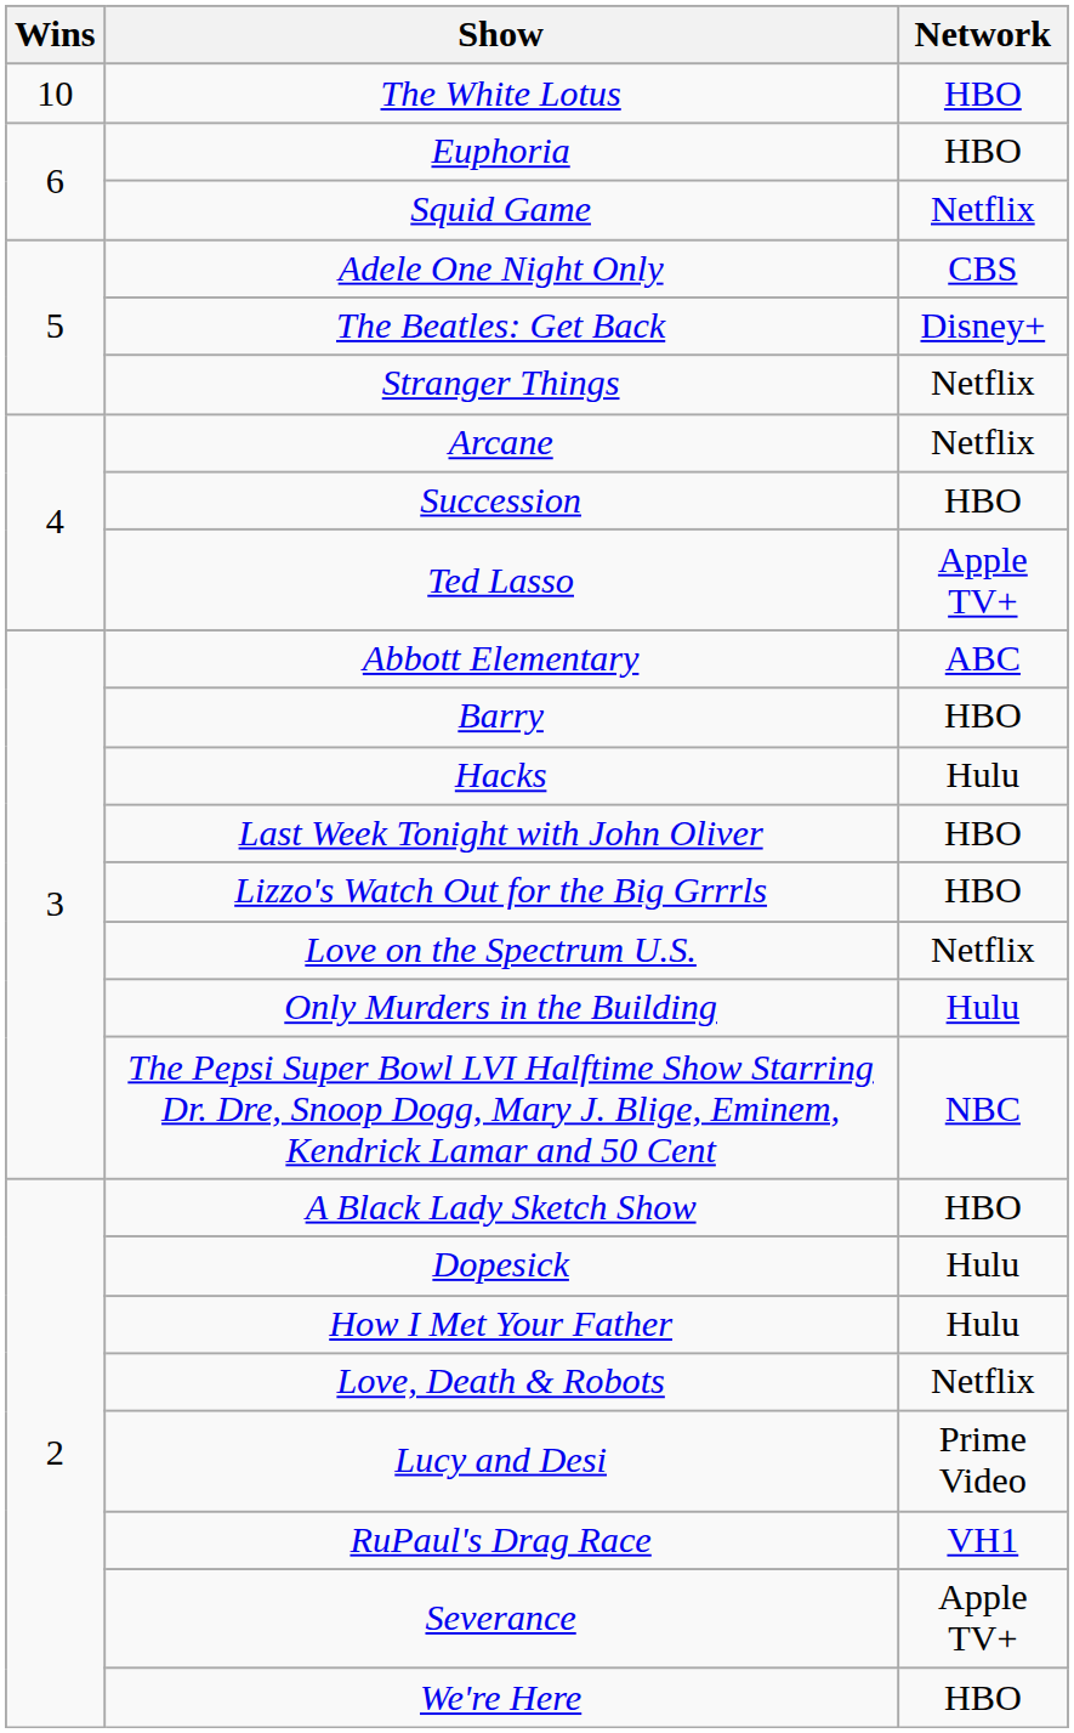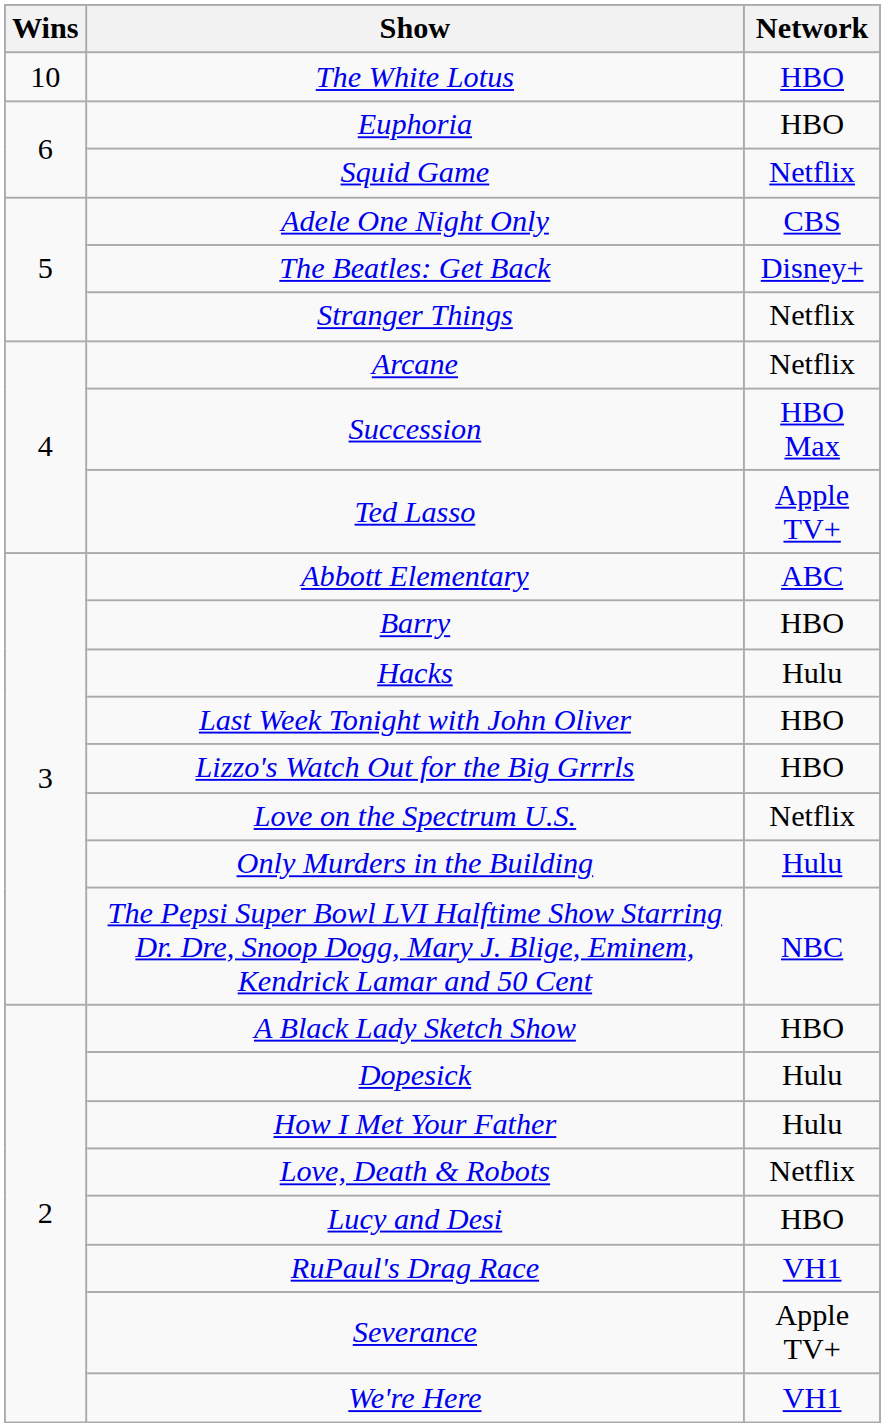Succession | Network: HBO -> HBO Max
Lucy and Desi | Network: Prime Video -> HBO
We're Here | Network: HBO -> VH1
